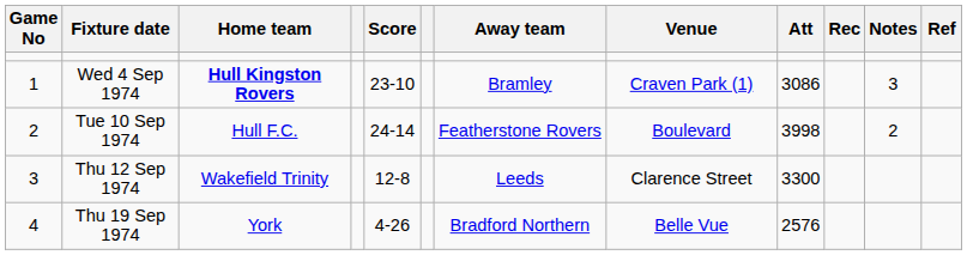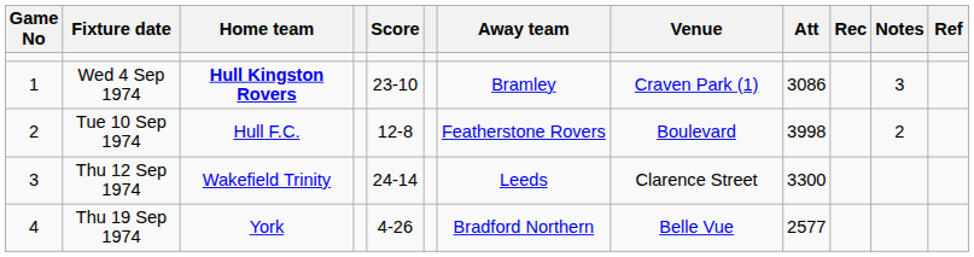Tue 10 Sep 1974 | Score: 24-14 -> 12-8
Thu 12 Sep 1974 | Score: 12-8 -> 24-14
Thu 19 Sep 1974 | Att: 2576 -> 2577
